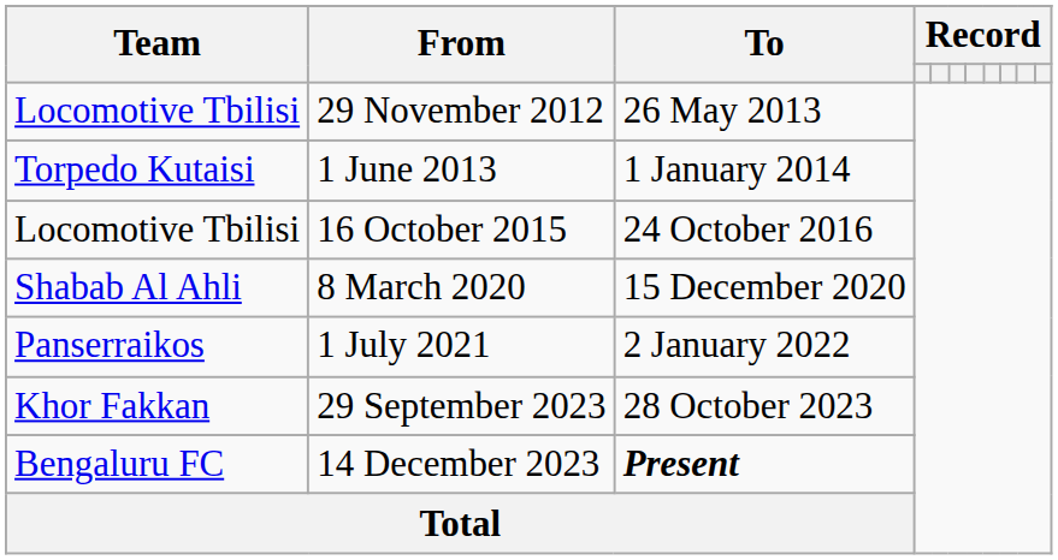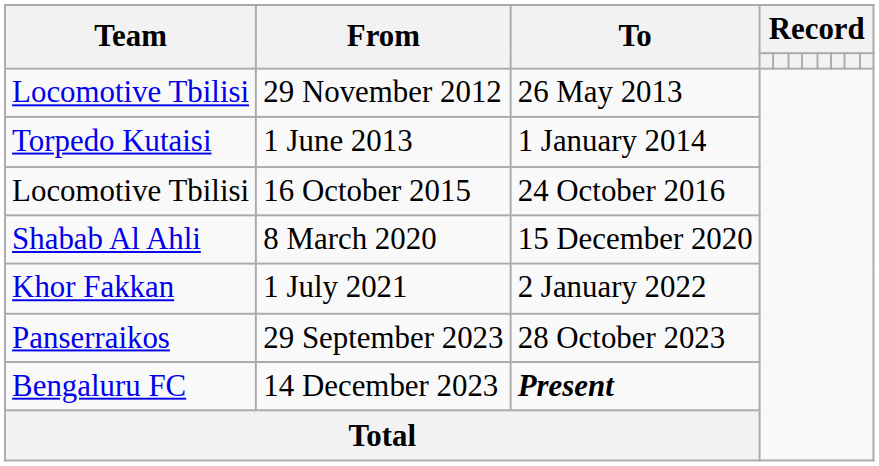1 July 2021 | Team: Panserraikos -> Khor Fakkan
29 September 2023 | Team: Khor Fakkan -> Panserraikos
